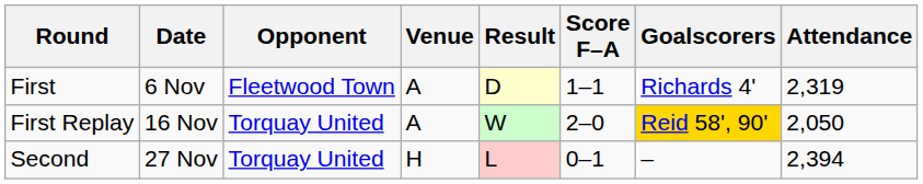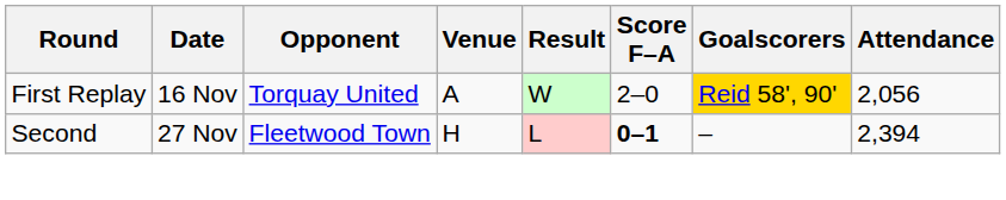- row: First | 6 Nov | Fleetwood Town | A | D | 1–1 | Richards 4' | 2,319
First Replay | Attendance: 2,050 -> 2,056
Second | Opponent: Torquay United -> Fleetwood Town
Second | Score F–A: normal -> bold
